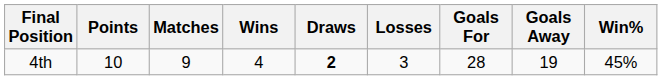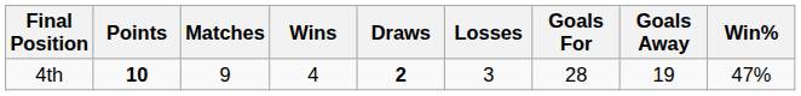4th | Points: normal -> bold
4th | Win%: 45% -> 47%
